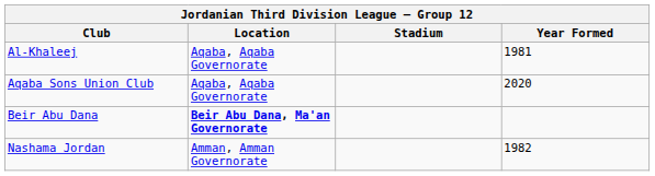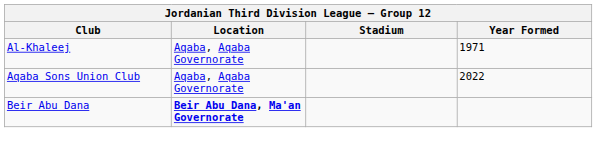Al-Khaleej | Year Formed: 1981 -> 1971
Aqaba Sons Union Club | Year Formed: 2020 -> 2022
- row: Nashama Jordan | Amman, Amman Governorate | 1982
